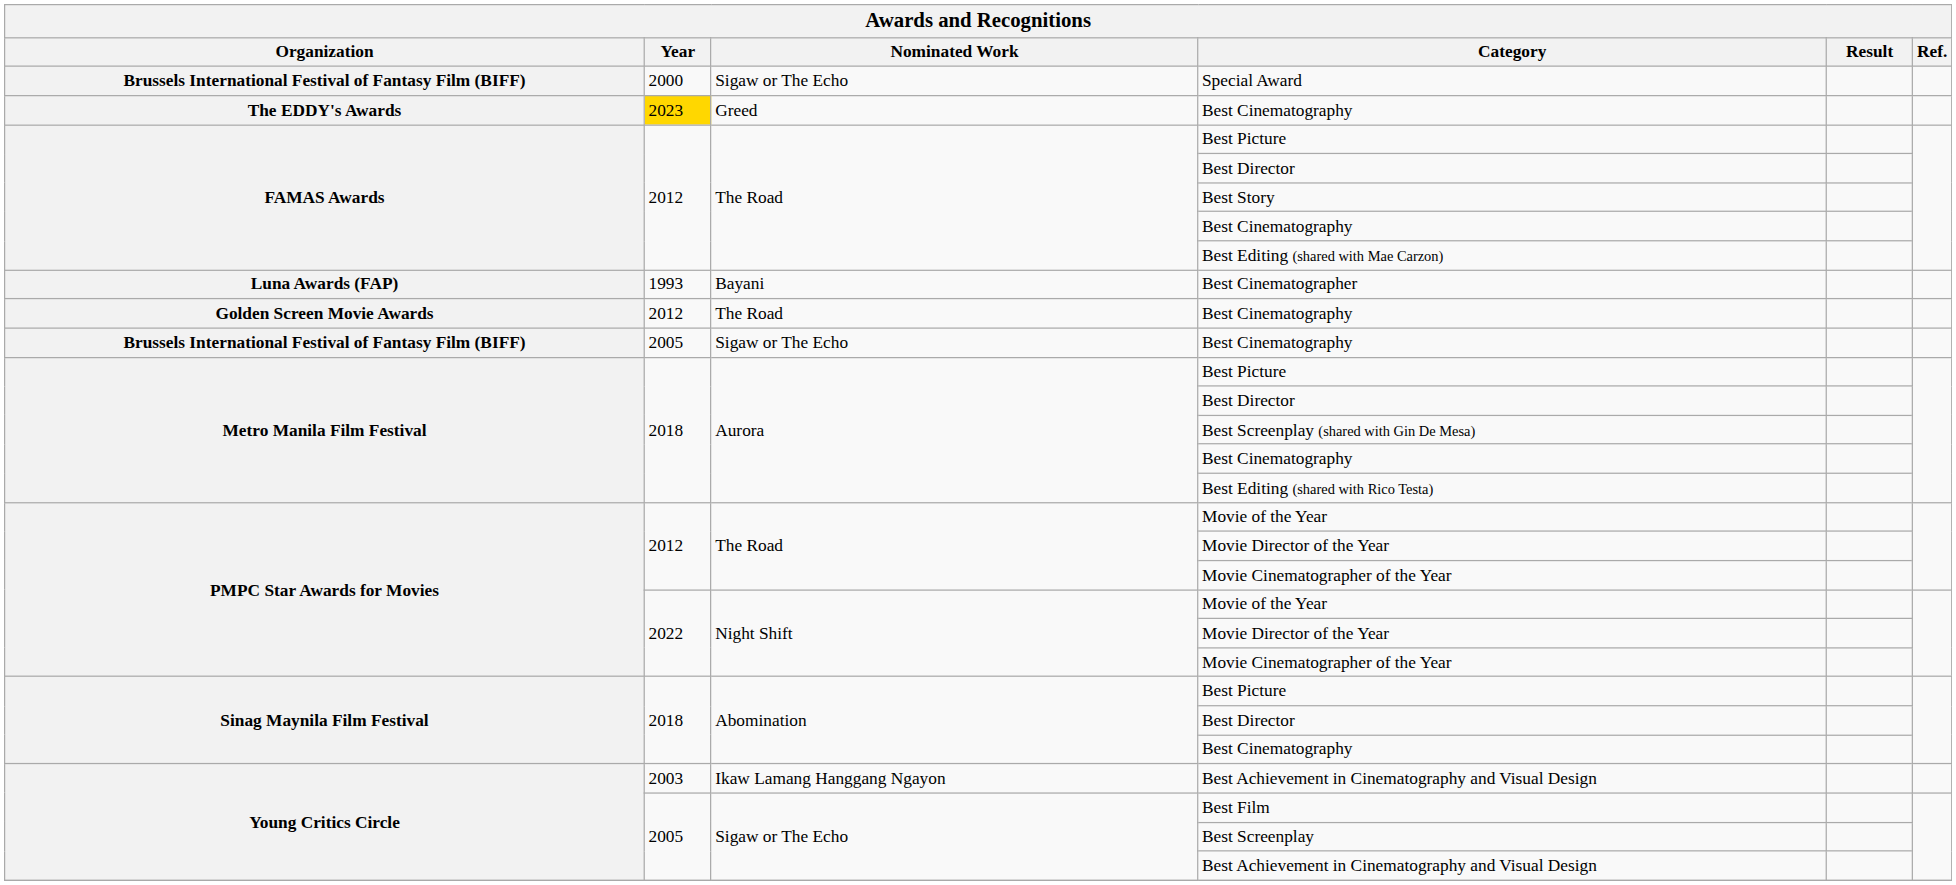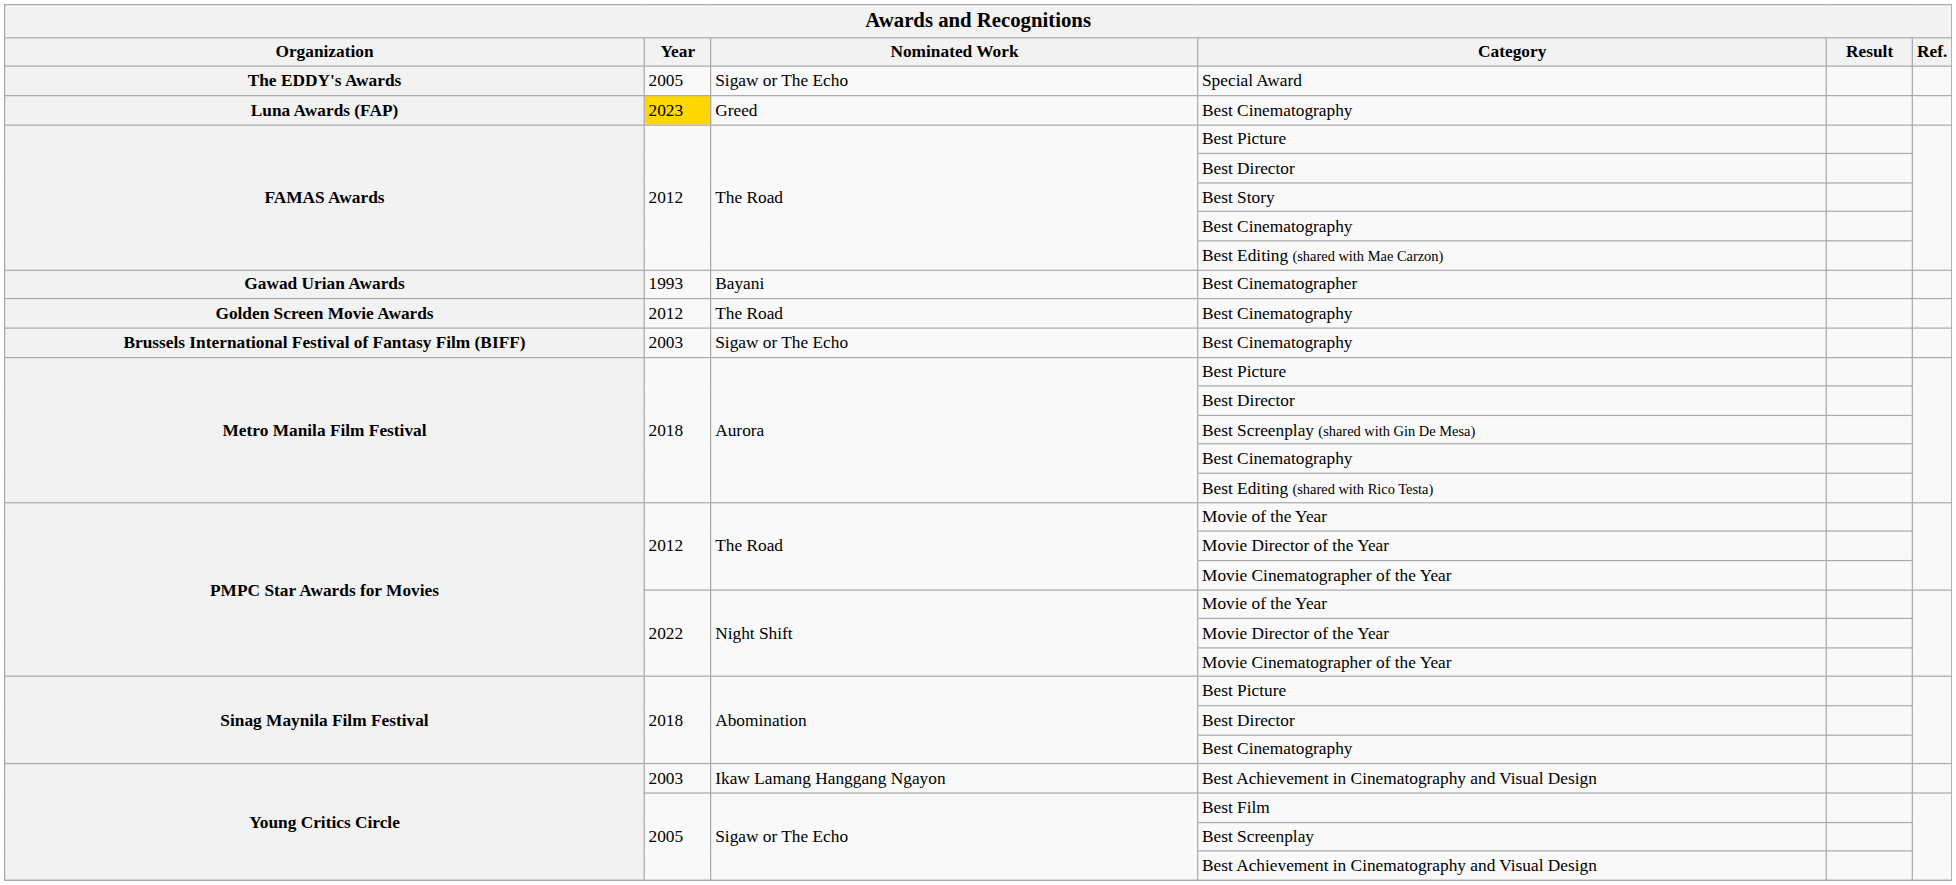Special Award | Organization: Brussels International Festival of Fantasy Film (BIFF) -> The EDDY's Awards
Special Award | Year: 2000 -> 2005
Greed / Best Cinematography | Organization: The EDDY's Awards -> Luna Awards (FAP)
Best Cinematographer | Organization: Luna Awards (FAP) -> Gawad Urian Awards
Sigaw or The Echo / Best Cinematography | Year: 2005 -> 2003
